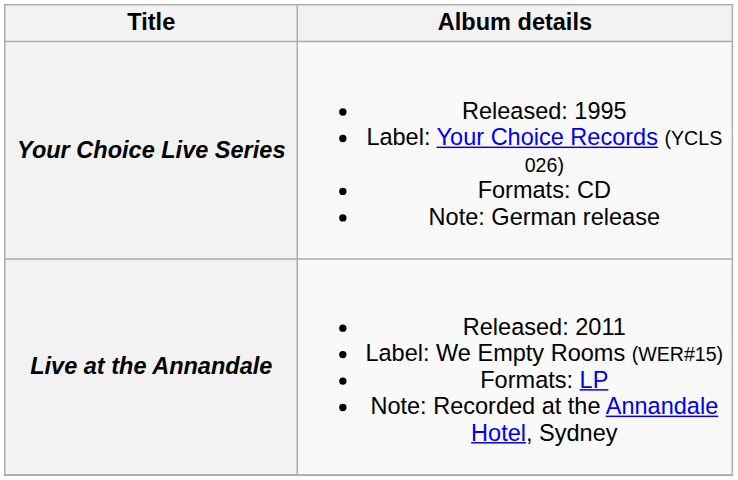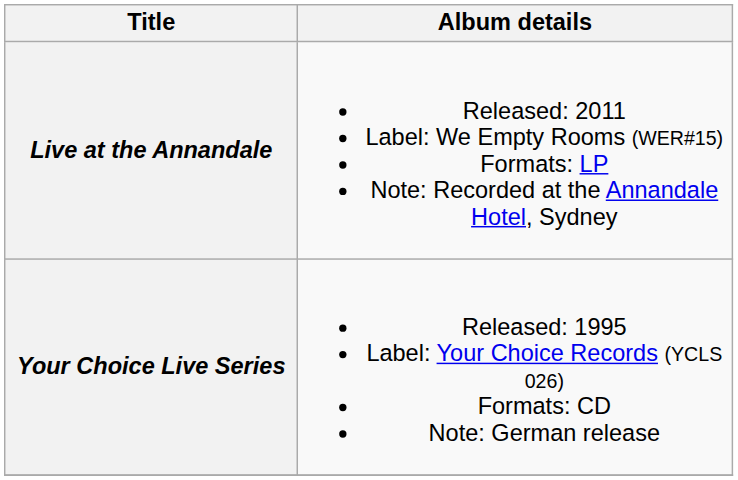rows swapped: Your Choice Live Series <-> Live at the Annandale
